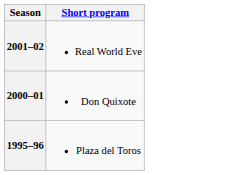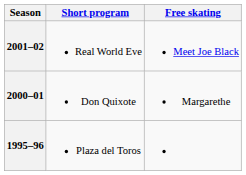+ column: Free skating | Meet Joe Black | Margarethe
